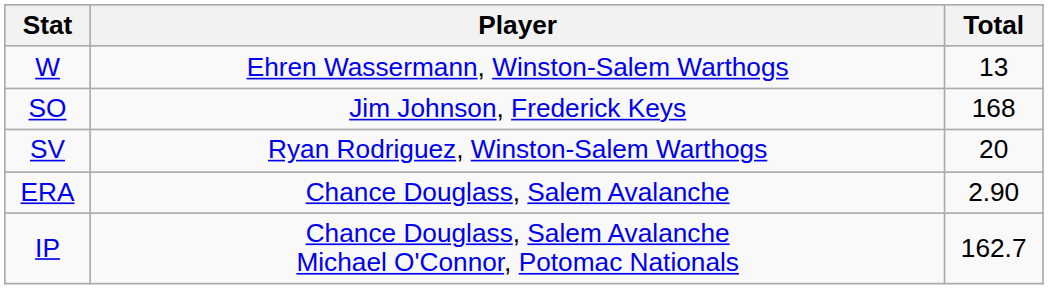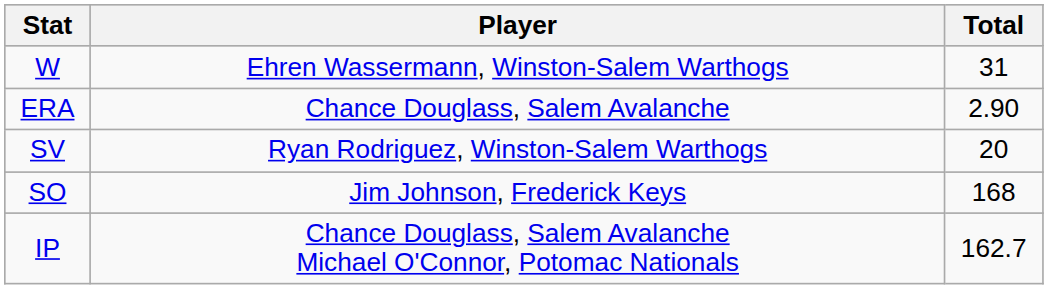W | Total: 13 -> 31
rows swapped: ERA <-> SO
